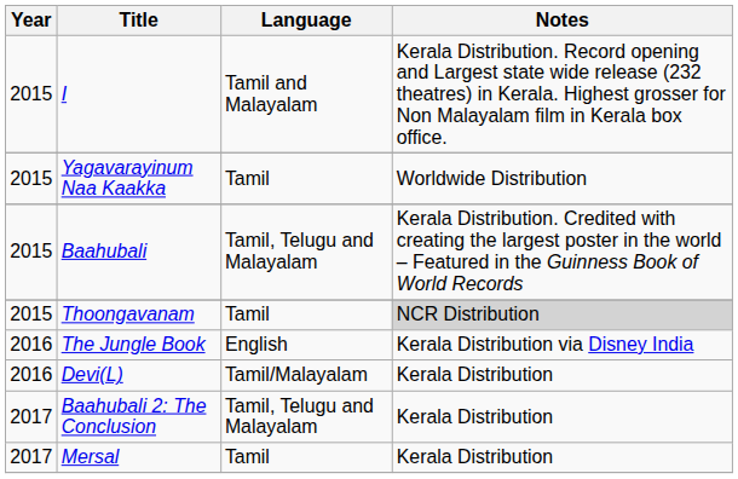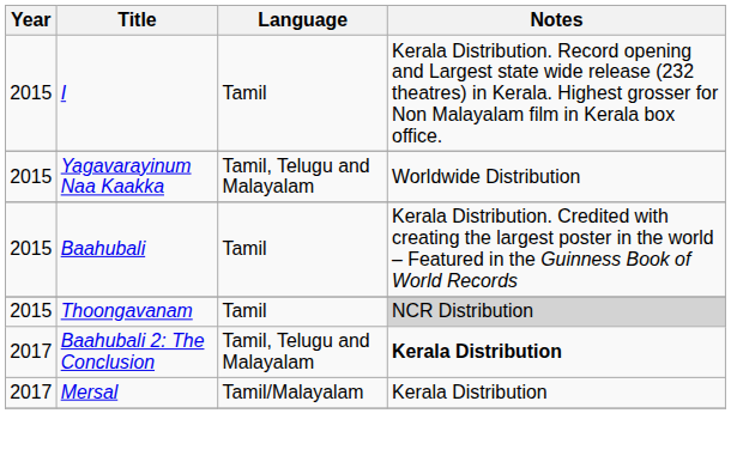I | Language: Tamil and Malayalam -> Tamil
Yagavarayinum Naa Kaakka | Language: Tamil -> Tamil, Telugu and Malayalam
Baahubali | Language: Tamil, Telugu and Malayalam -> Tamil
- row: 2016 | The Jungle Book | English | Kerala Distribution via Disney India
- row: 2016 | Devi(L) | Tamil/Malayalam | Kerala Distribution
Baahubali 2: The Conclusion | Notes: normal -> bold
Mersal | Language: Tamil -> Tamil/Malayalam
